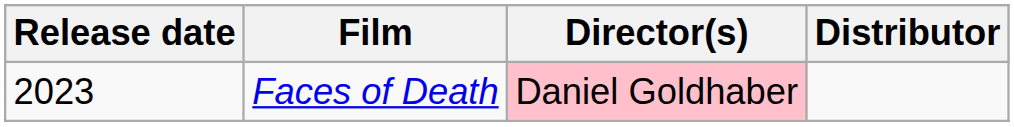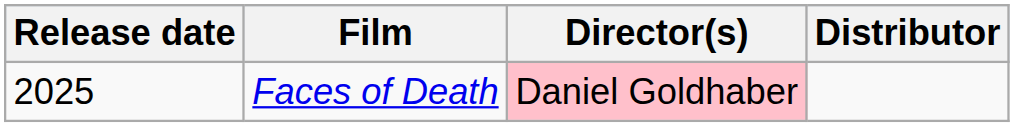Faces of Death | Release date: 2023 -> 2025
